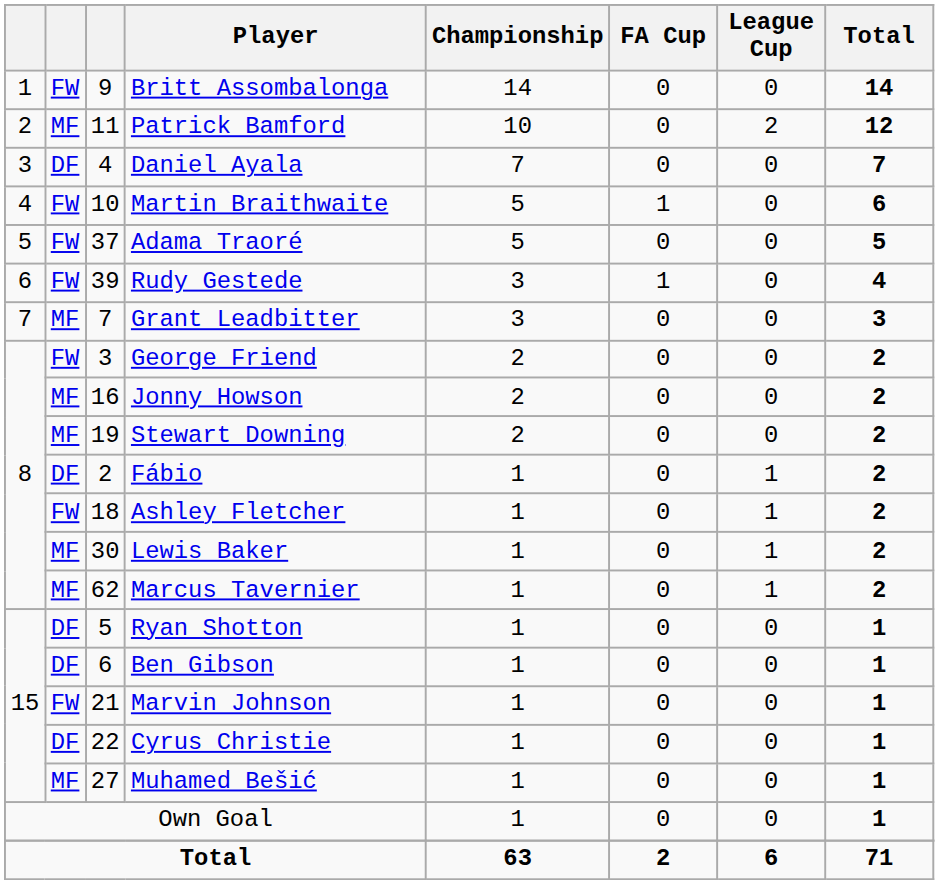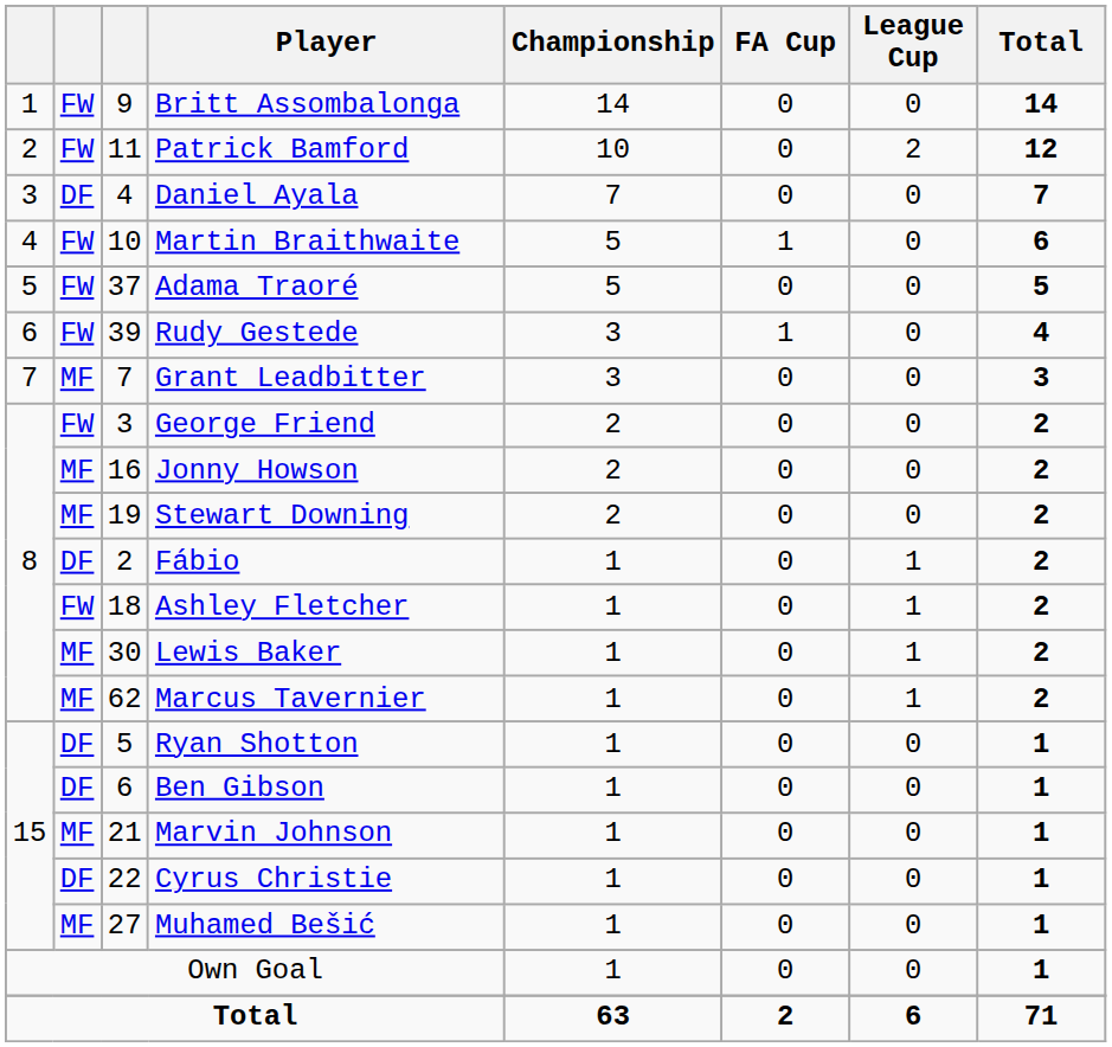Patrick Bamford | column 2: MF -> FW
Marvin Johnson | column 2: FW -> MF
